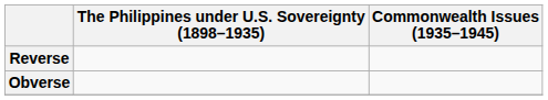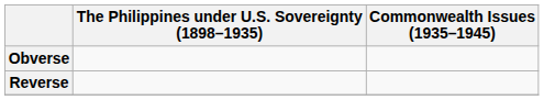rows swapped: Obverse <-> Reverse
